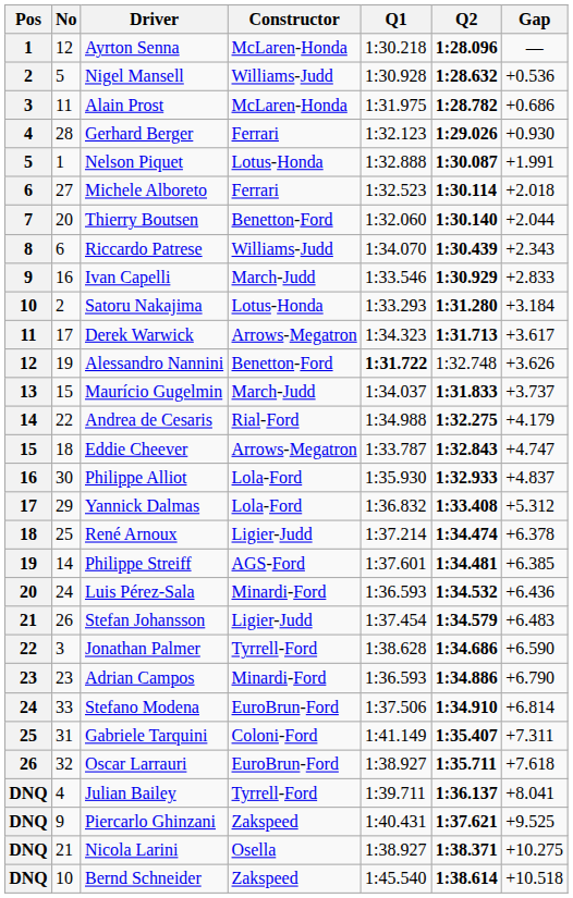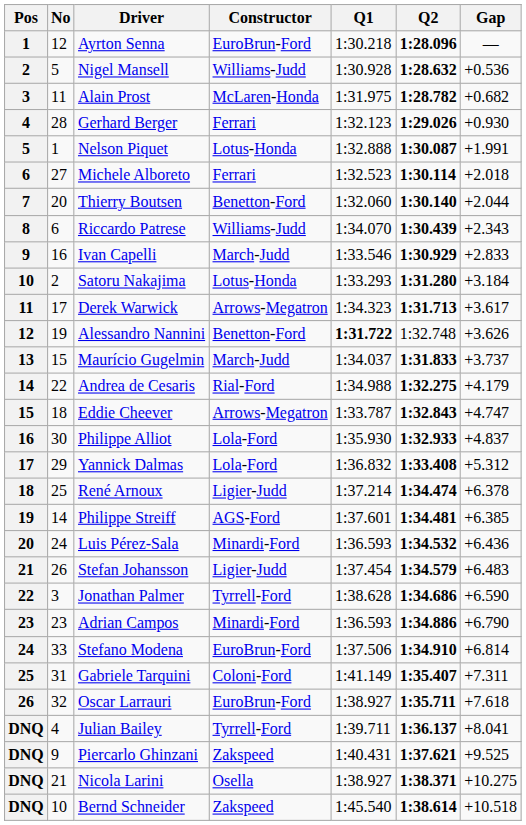Ayrton Senna | Constructor: McLaren-Honda -> EuroBrun-Ford
Alain Prost | Gap: +0.686 -> +0.682
